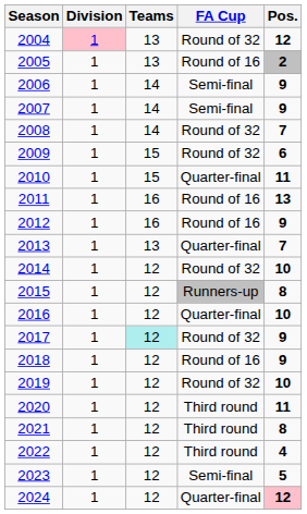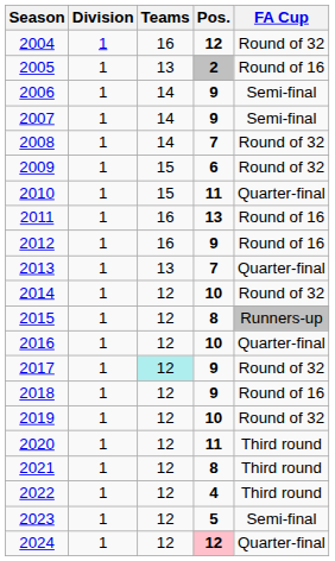columns swapped: Pos. <-> FA Cup
2004 | Division: pink background -> no background
2004 | Teams: 13 -> 16
